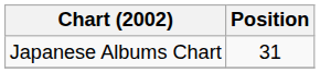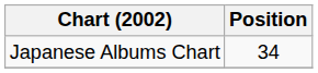Japanese Albums Chart | Position: 31 -> 34
